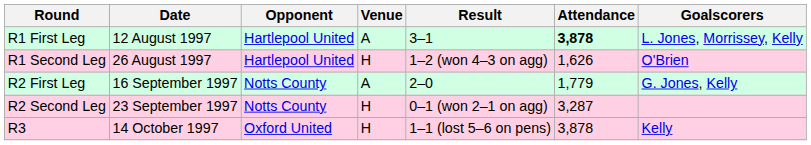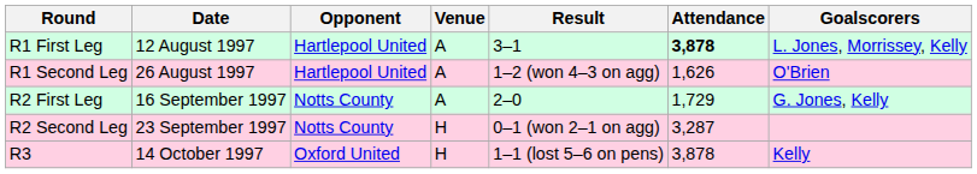R1 Second Leg | Venue: H -> A
R2 First Leg | Attendance: 1,779 -> 1,729
